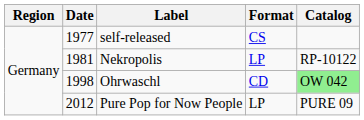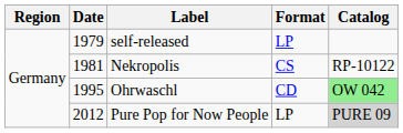self-released | Date: 1977 -> 1979
self-released | Format: CS -> LP
Nekropolis | Format: LP -> CS
Ohrwaschl | Date: 1998 -> 1995
Pure Pop for Now People | Catalog: no background -> lightgrey background
